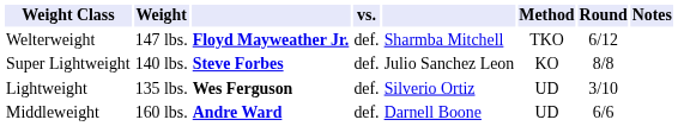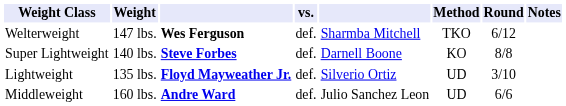Welterweight | column 3: Floyd Mayweather Jr. -> Wes Ferguson
Super Lightweight | column 5: Julio Sanchez Leon -> Darnell Boone
Lightweight | column 3: Wes Ferguson -> Floyd Mayweather Jr.
Middleweight | column 5: Darnell Boone -> Julio Sanchez Leon
